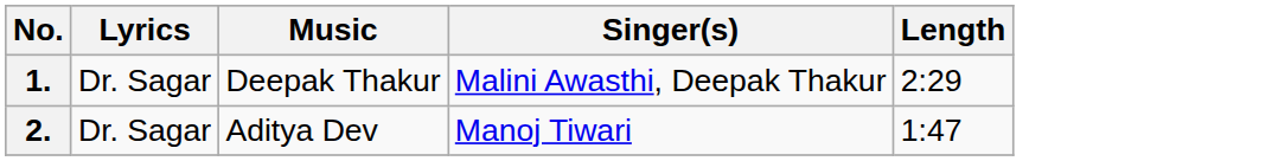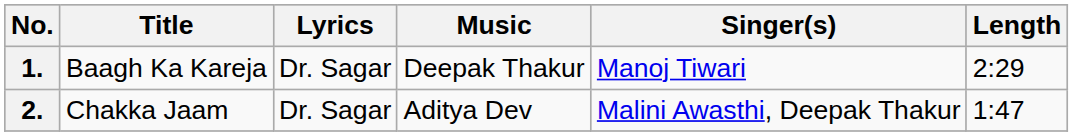+ column: Title | Baagh Ka Kareja | Chakka Jaam
1. | Singer(s): Malini Awasthi, Deepak Thakur -> Manoj Tiwari
2. | Singer(s): Manoj Tiwari -> Malini Awasthi, Deepak Thakur
